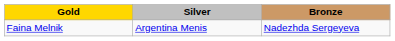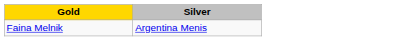- column: Bronze | Nadezhda Sergeyeva
